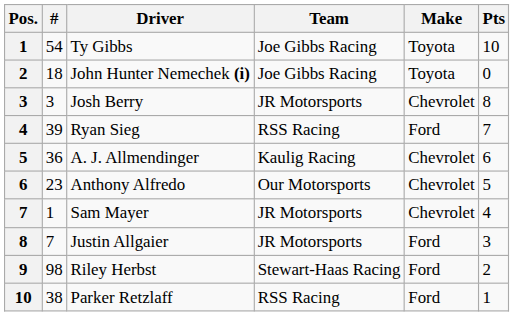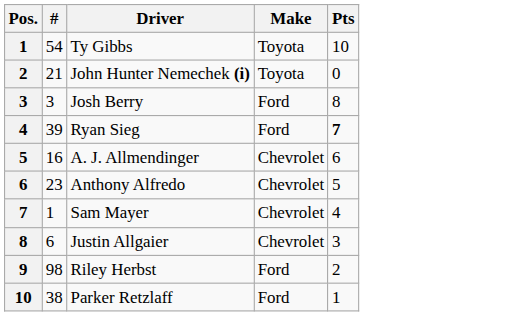- column: Team | Joe Gibbs Racing | Joe Gibbs Racing | JR Motorsports | RSS Racing | Kaulig Racing | Our Motorsports | JR Motorsports | JR Motorsports | Stewart-Haas Racing | RSS Racing
John Hunter Nemechek (i) | #: 18 -> 21
Josh Berry | Make: Chevrolet -> Ford
Ryan Sieg | Pts: normal -> bold
A. J. Allmendinger | #: 36 -> 16
Justin Allgaier | #: 7 -> 6
Justin Allgaier | Make: Ford -> Chevrolet
